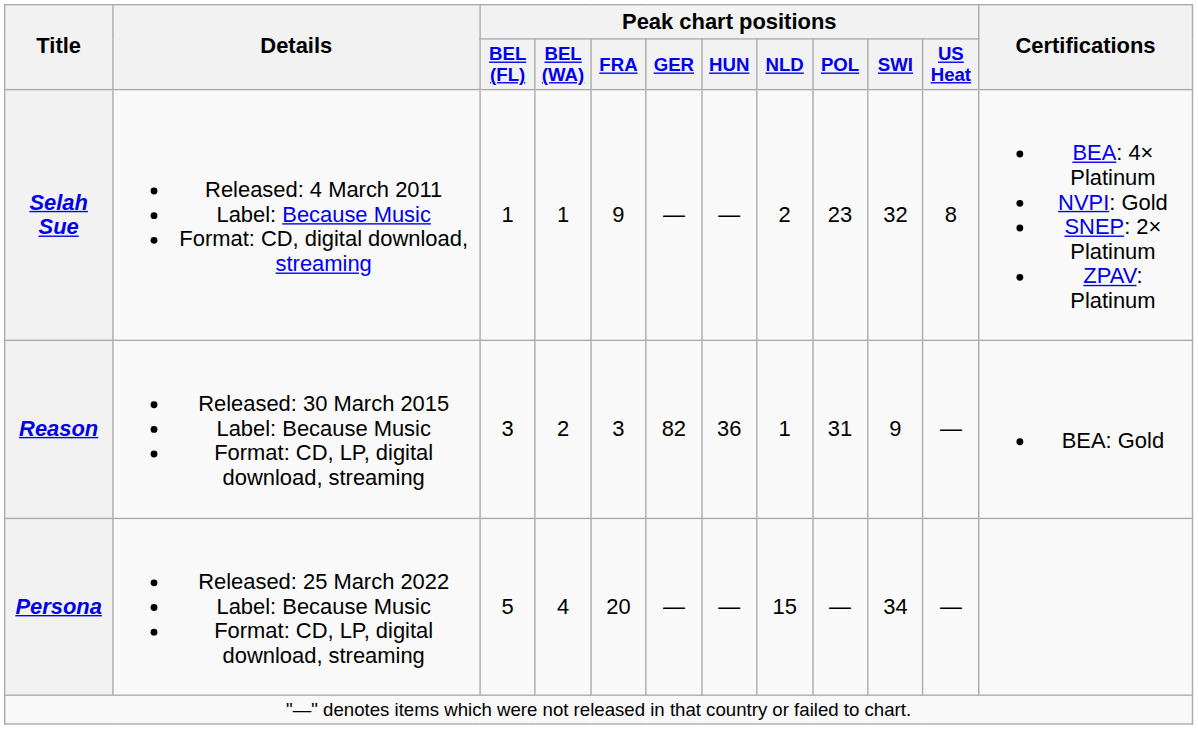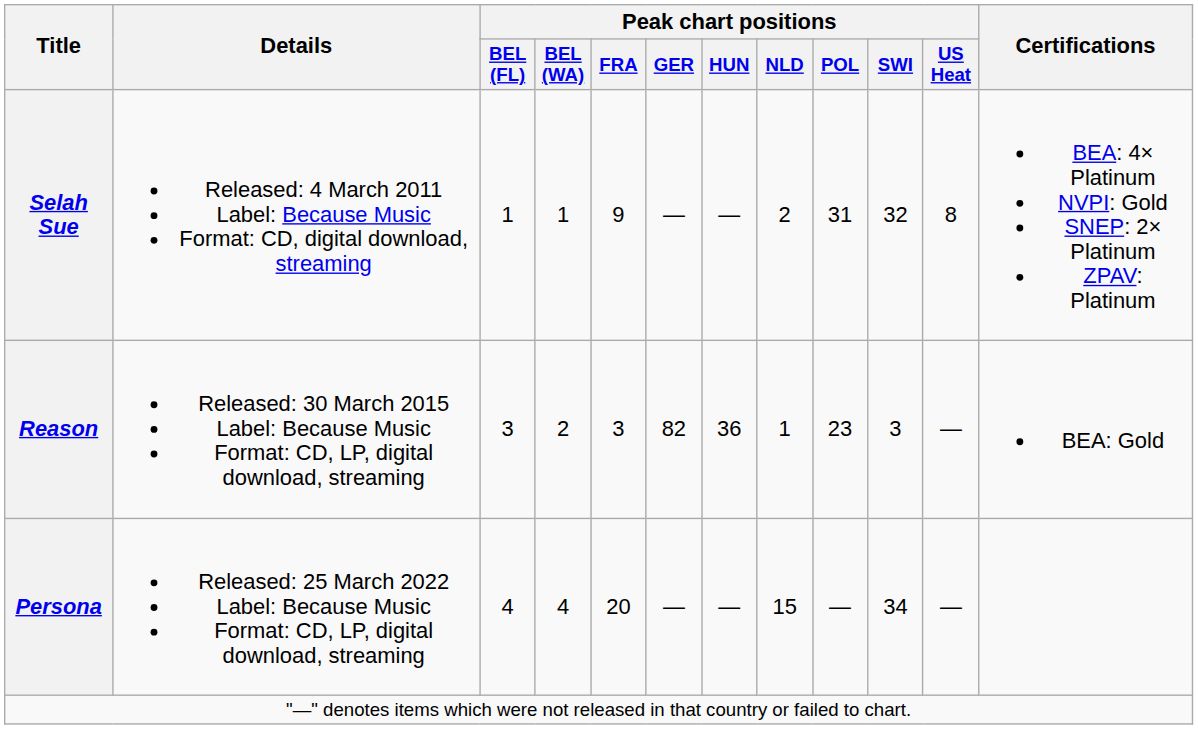Selah Sue | Peak chart positions / POL: 23 -> 31
Reason | Peak chart positions / POL: 31 -> 23
Reason | Peak chart positions / SWI: 9 -> 3
Persona | Peak chart positions / BEL (FL): 5 -> 4
